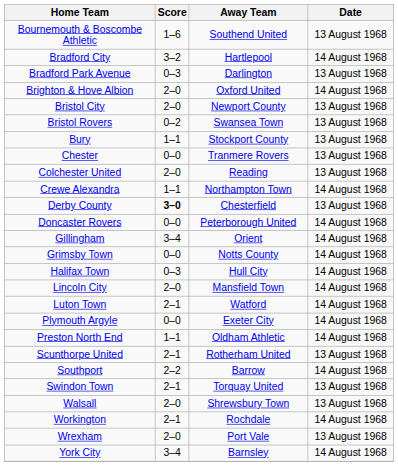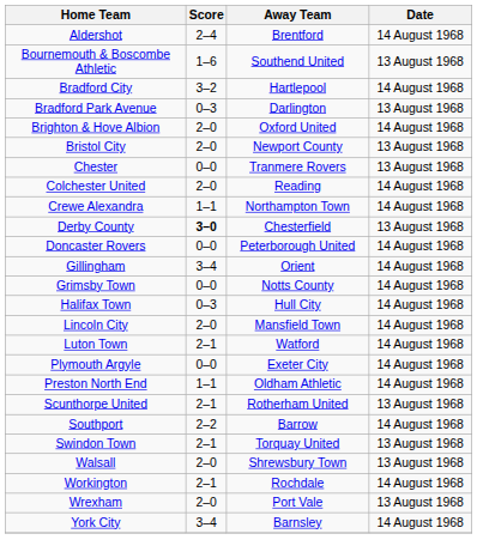+ row: Aldershot | 2–4 | Brentford | 14 August 1968
- row: Bristol Rovers | 0–2 | Swansea Town | 13 August 1968
- row: Bury | 1–1 | Stockport County | 13 August 1968
Colchester United | Date: 13 August 1968 -> 14 August 1968
